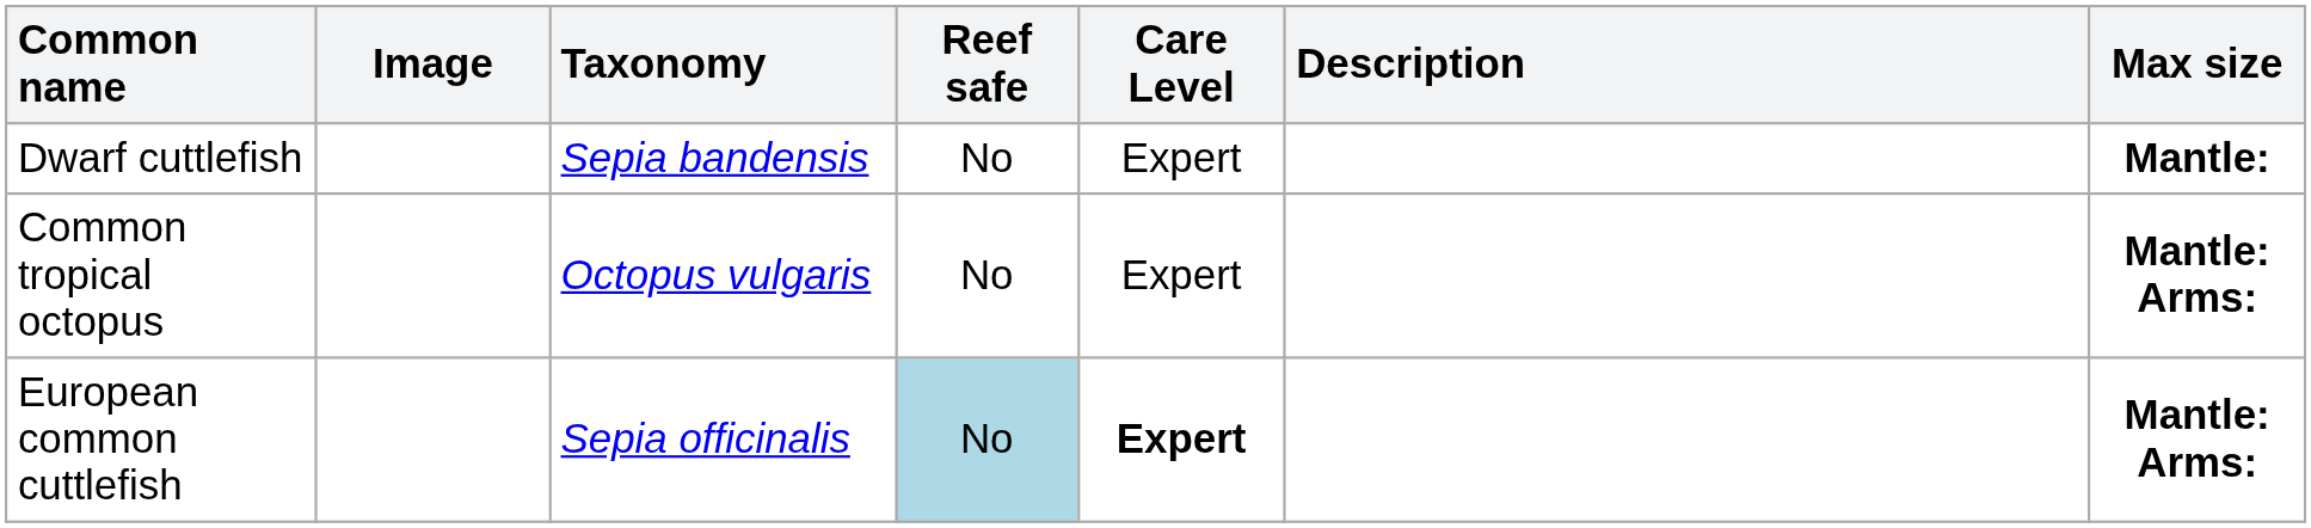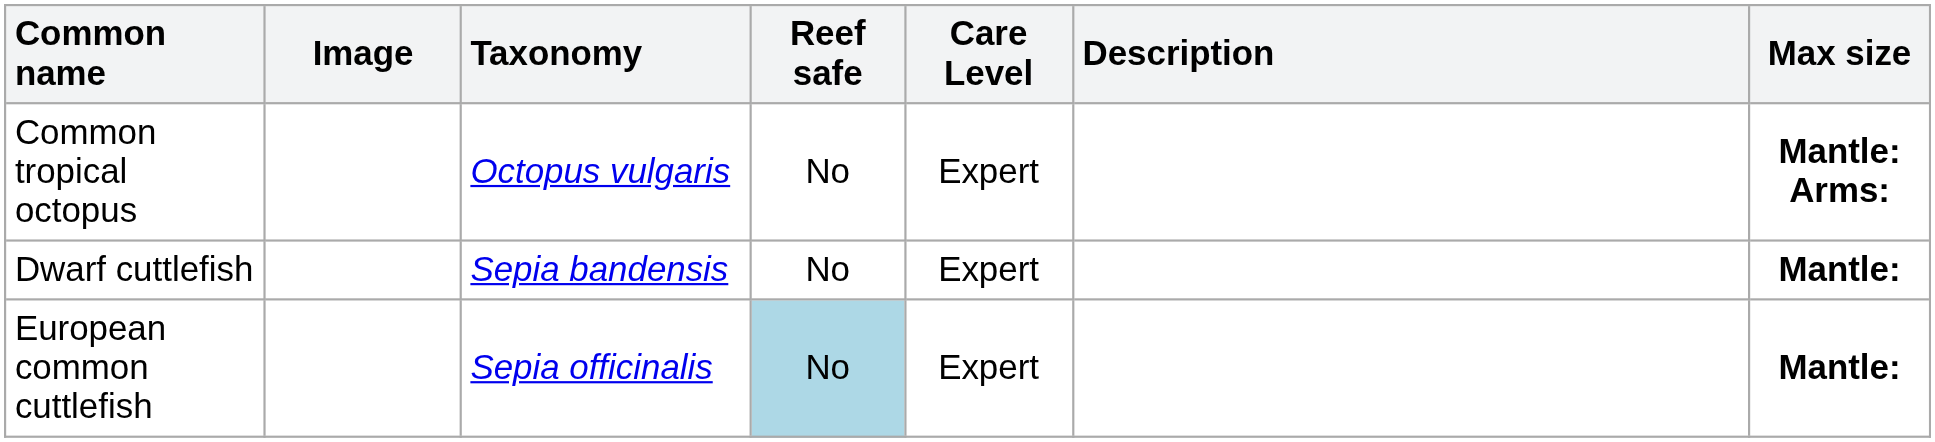rows swapped: Common tropical octopus <-> Dwarf cuttlefish
European common cuttlefish | Care Level: bold -> normal
European common cuttlefish | Max size: Mantle: Arms: -> Mantle:
